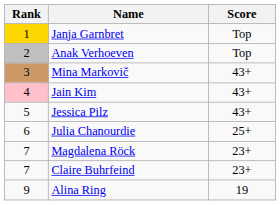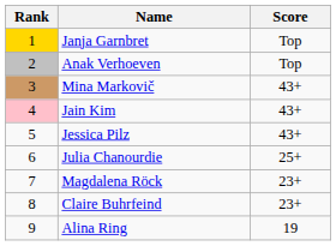Claire Buhrfeind | Rank: 7 -> 8
